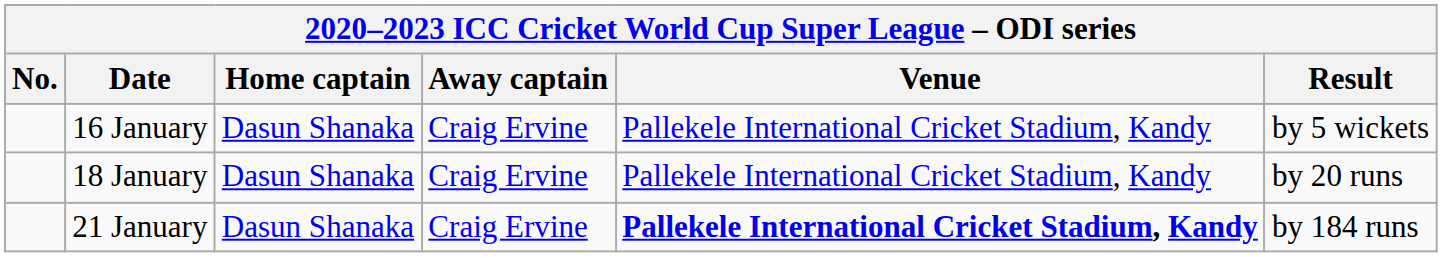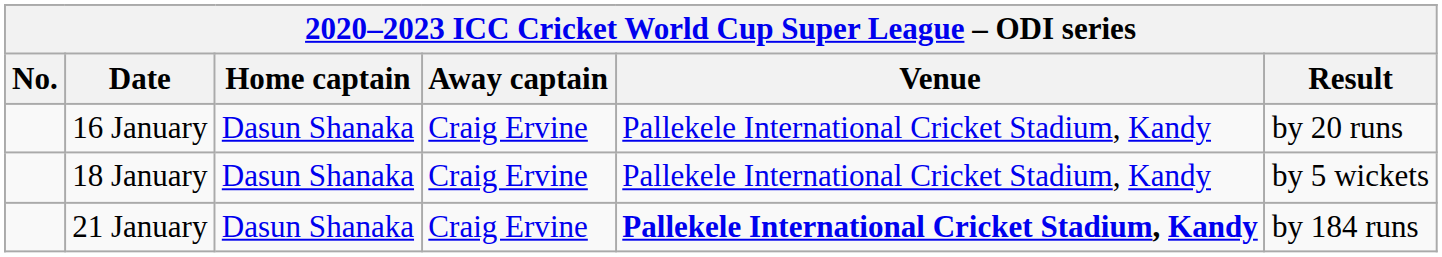16 January | Result: by 5 wickets -> by 20 runs
18 January | Result: by 20 runs -> by 5 wickets
